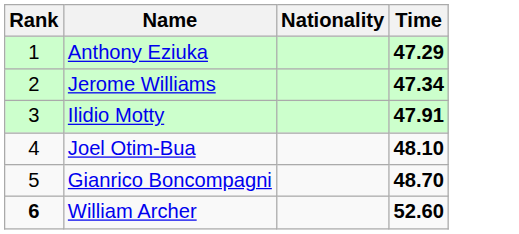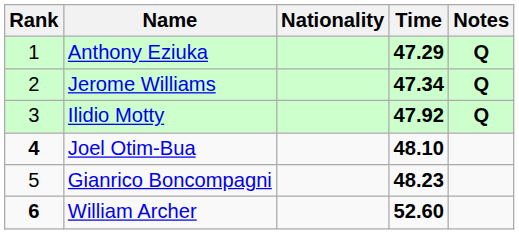+ column: Notes | Q | Q | Q
Ilidio Motty | Time: 47.91 -> 47.92
Joel Otim-Bua | Rank: normal -> bold
Gianrico Boncompagni | Time: 48.70 -> 48.23
